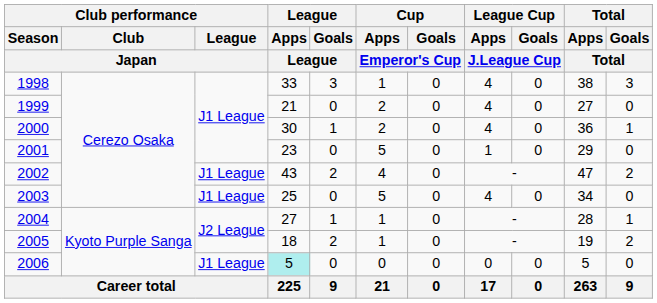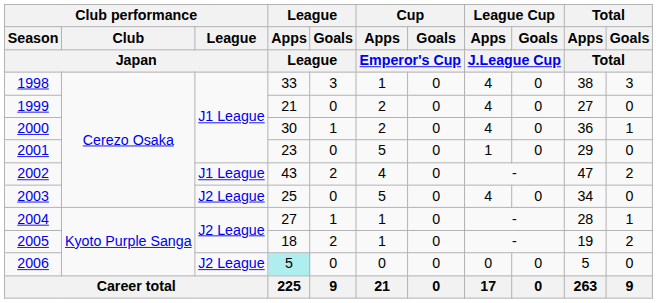2003 | Club performance / League / Japan: J1 League -> J2 League
2006 | Club performance / League / Japan: J1 League -> J2 League
